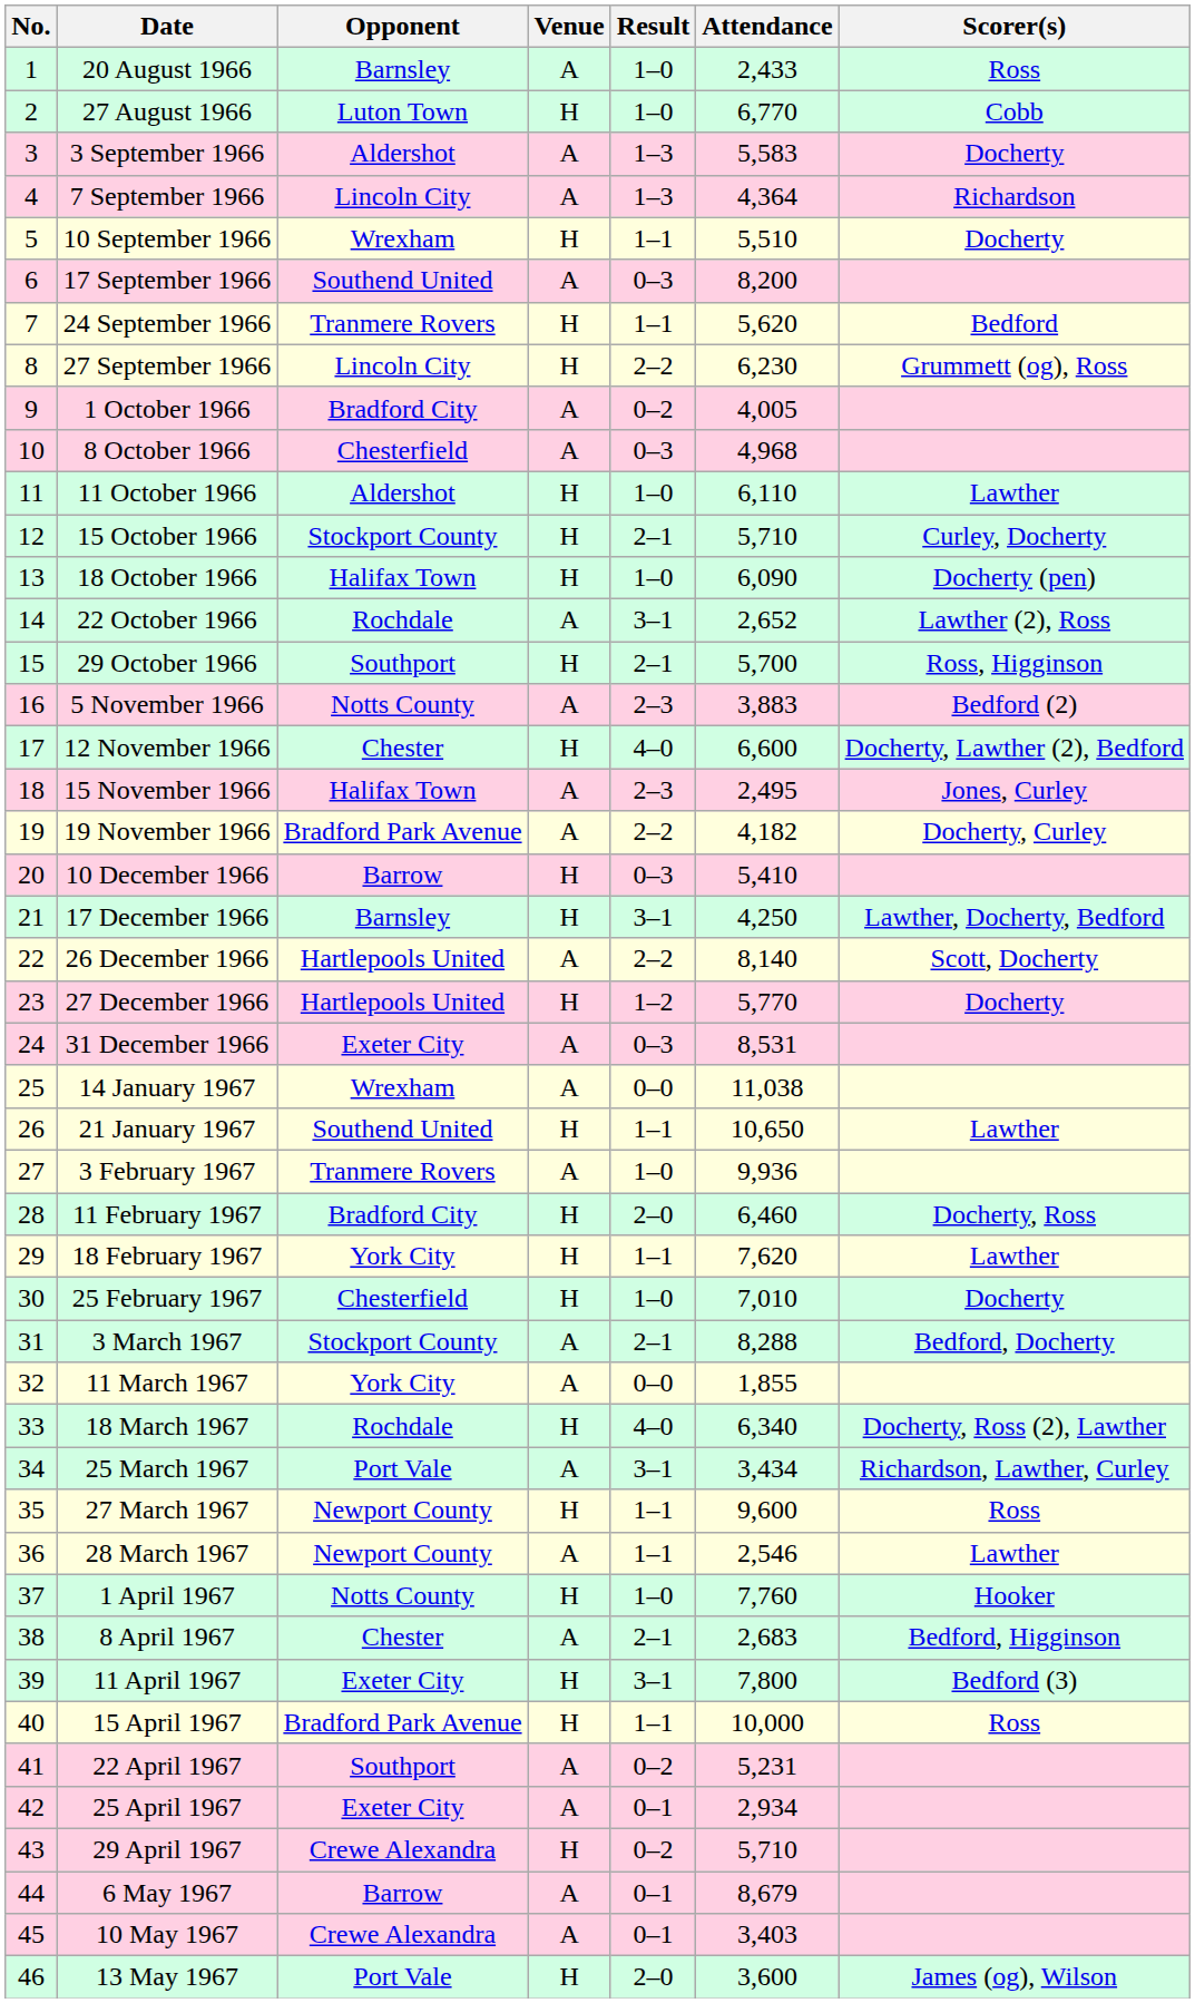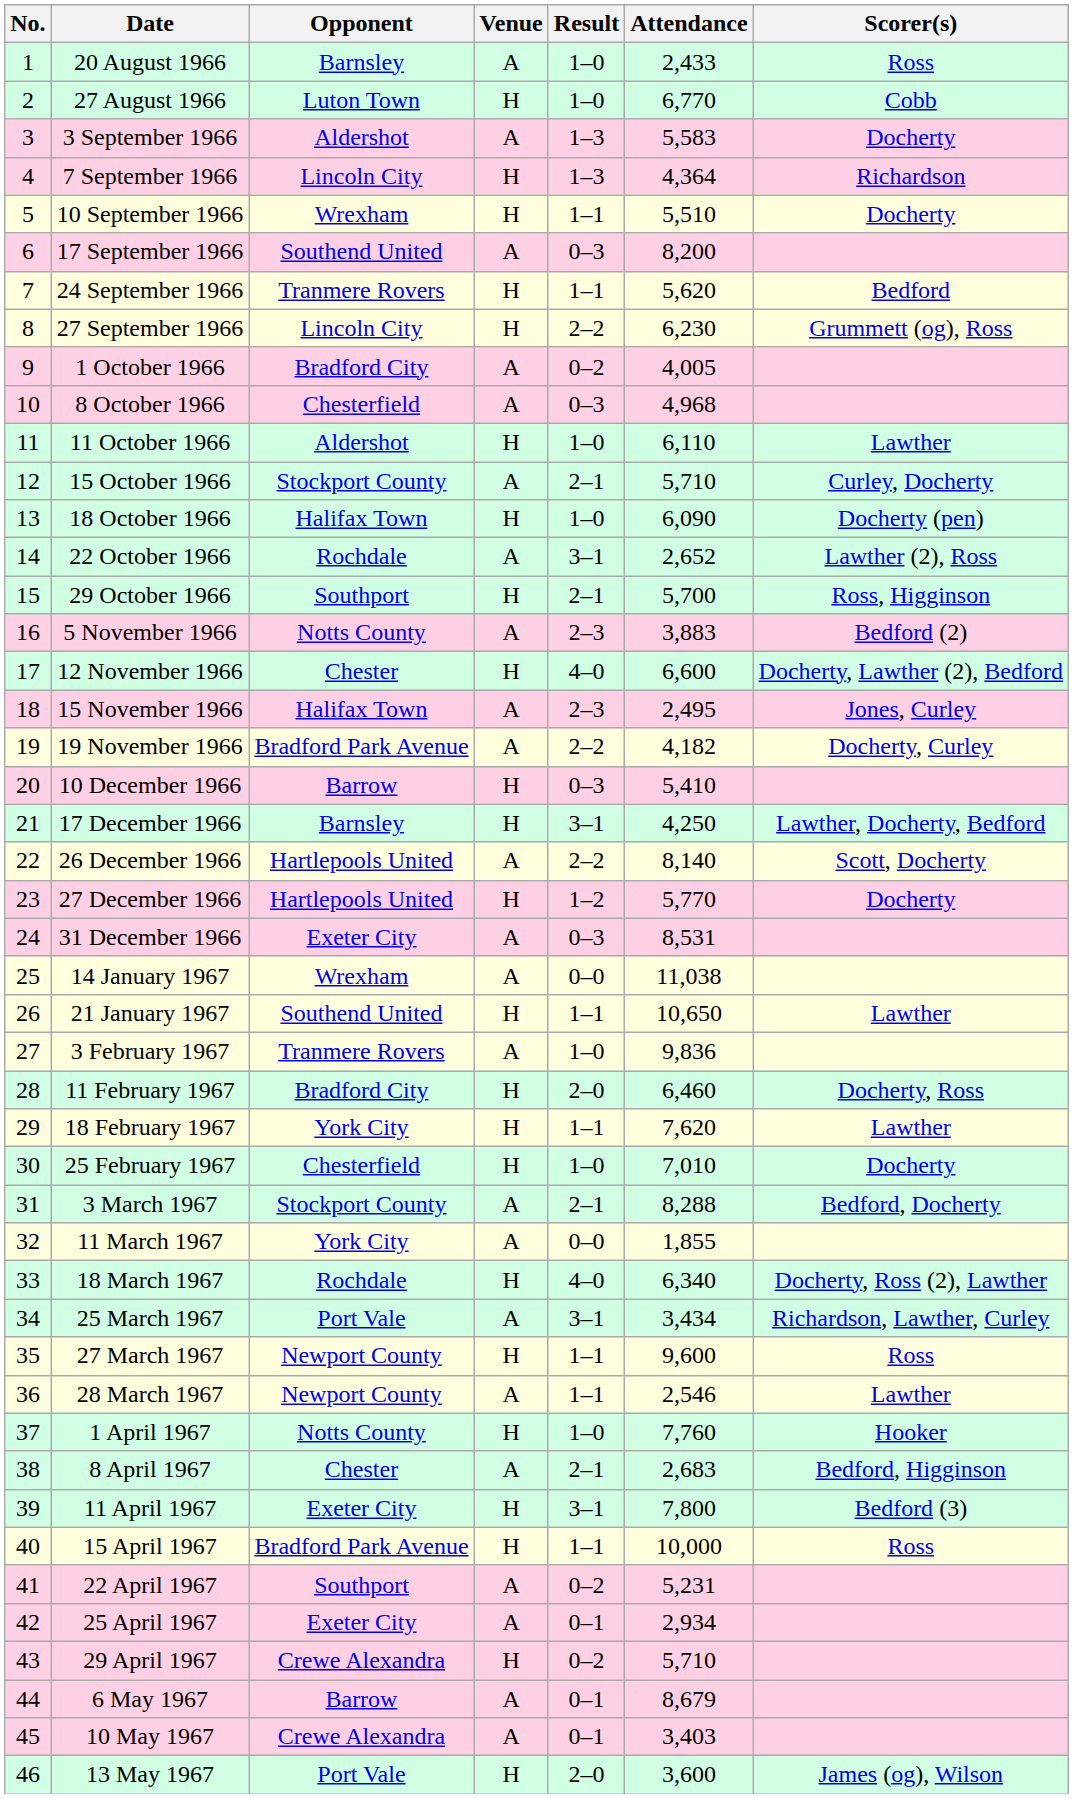7 September 1966 | Venue: A -> H
15 October 1966 | Venue: H -> A
3 February 1967 | Attendance: 9,936 -> 9,836
